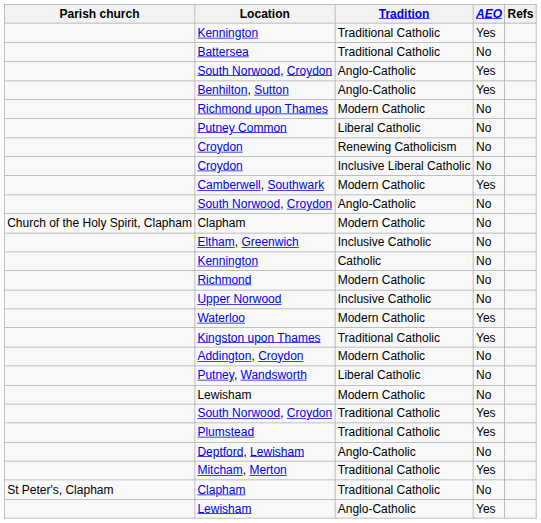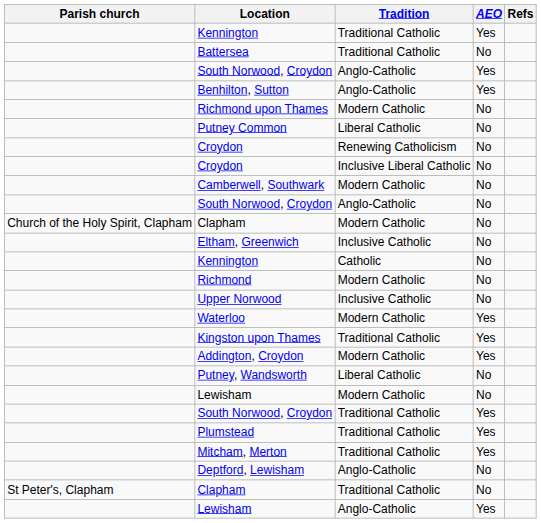Camberwell, Southwark | AEO: Yes -> No
Addington, Croydon | AEO: No -> Yes
rows swapped: Mitcham, Merton <-> Deptford, Lewisham
